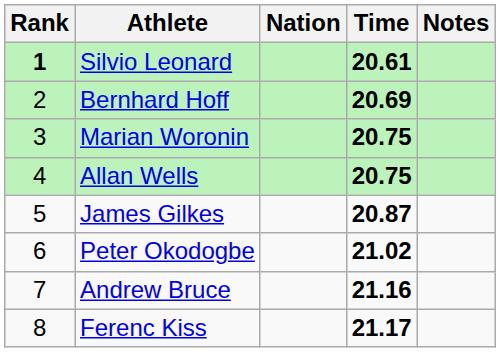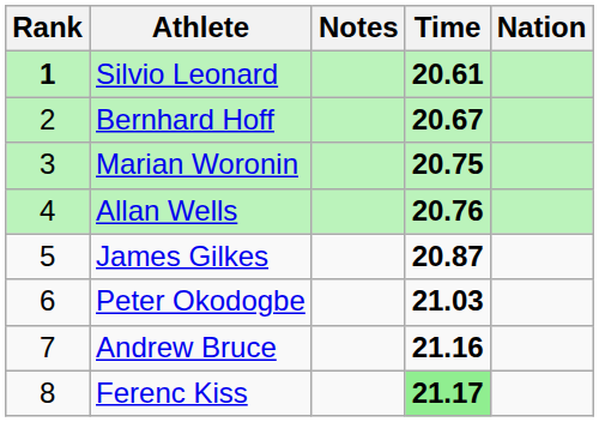columns swapped: Nation <-> Notes
Bernhard Hoff | Time: 20.69 -> 20.67
Allan Wells | Time: 20.75 -> 20.76
Peter Okodogbe | Time: 21.02 -> 21.03
Ferenc Kiss | Time: no background -> lightgreen background
